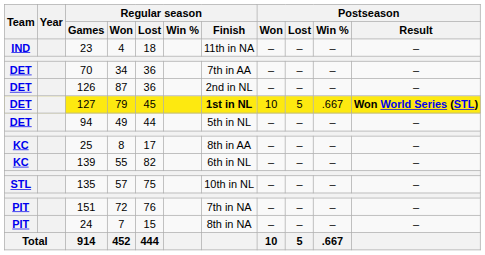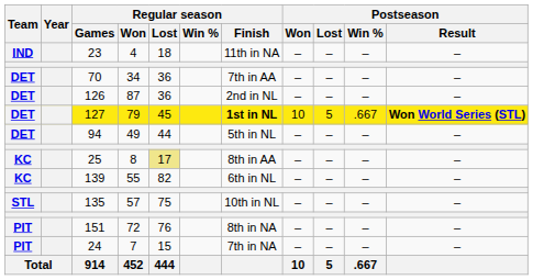25 | Regular season / Lost: no background -> khaki background
151 | Regular season / Finish: 7th in NA -> 8th in NA
24 | Regular season / Finish: 8th in NA -> 7th in NA
